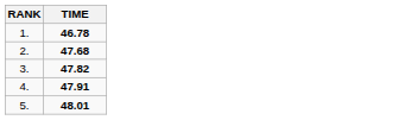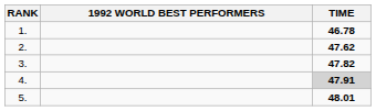+ column: 1992 WORLD BEST PERFORMERS
2. | TIME: 47.68 -> 47.62
4. | TIME: no background -> lightgrey background
